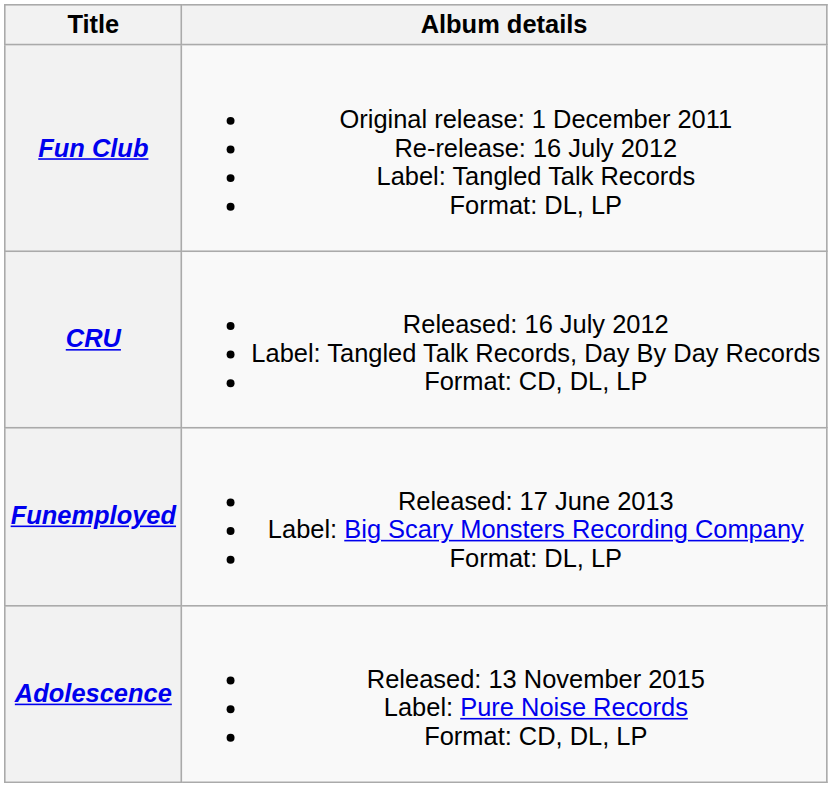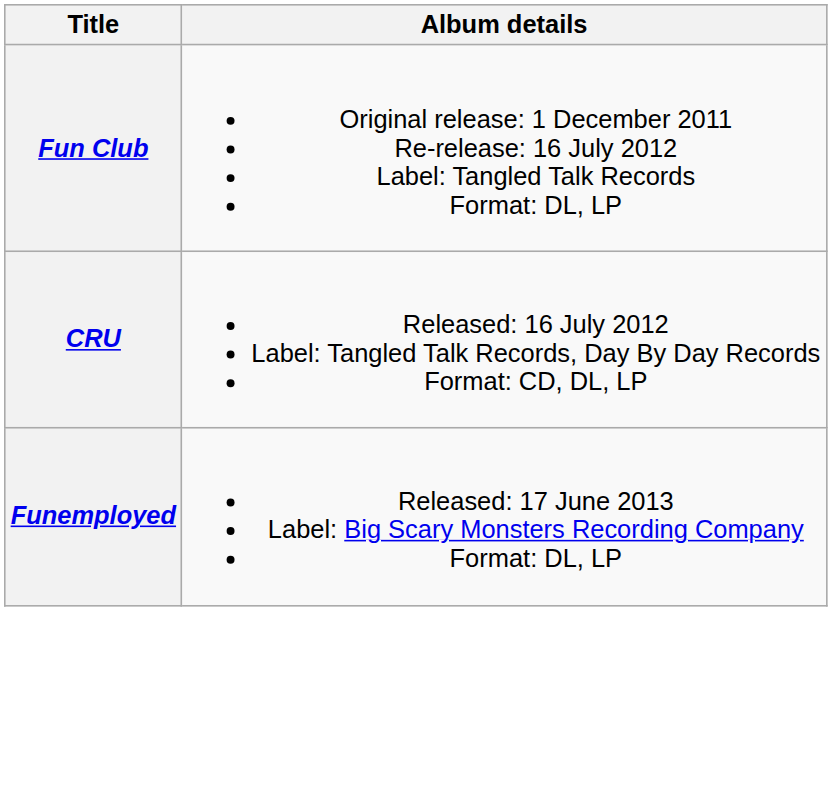- row: Adolescence | Released: 13 November 2015 Label: Pure Noise Records Format: CD, DL, LP
